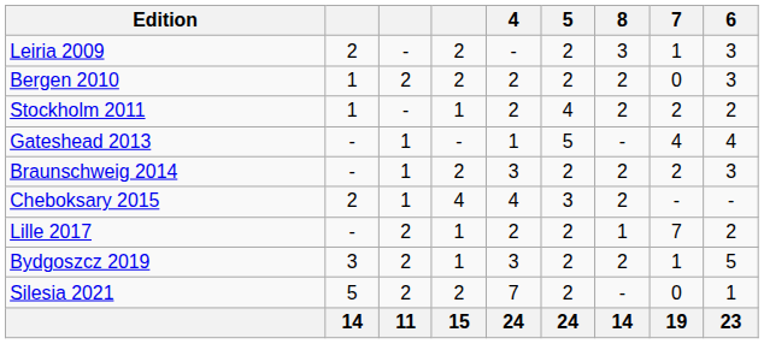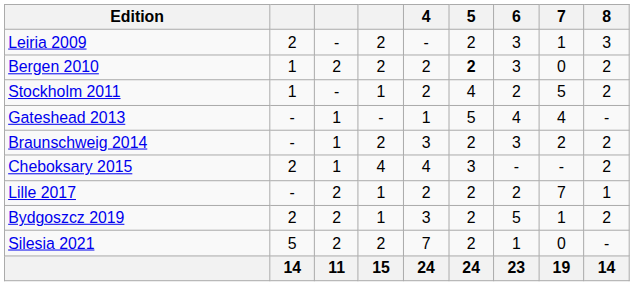columns swapped: 6 <-> 8
Bergen 2010 | 5: normal -> bold
Stockholm 2011 | 7: 2 -> 5
Bydgoszcz 2019 | column 2: 3 -> 2
